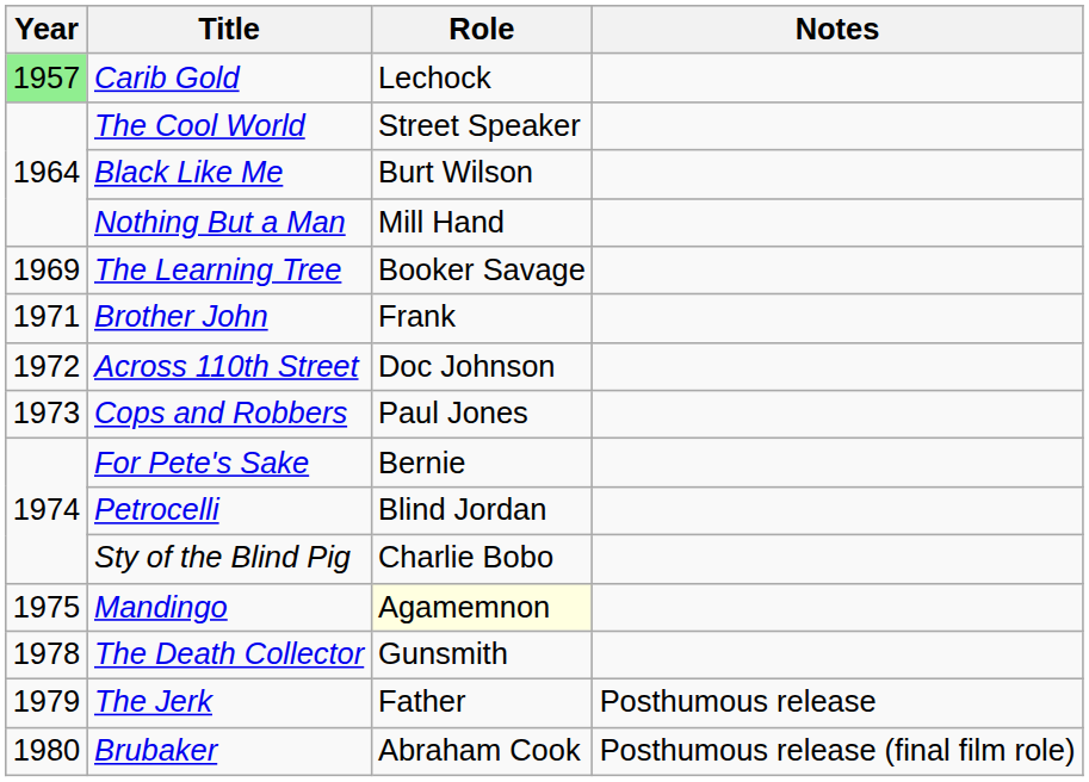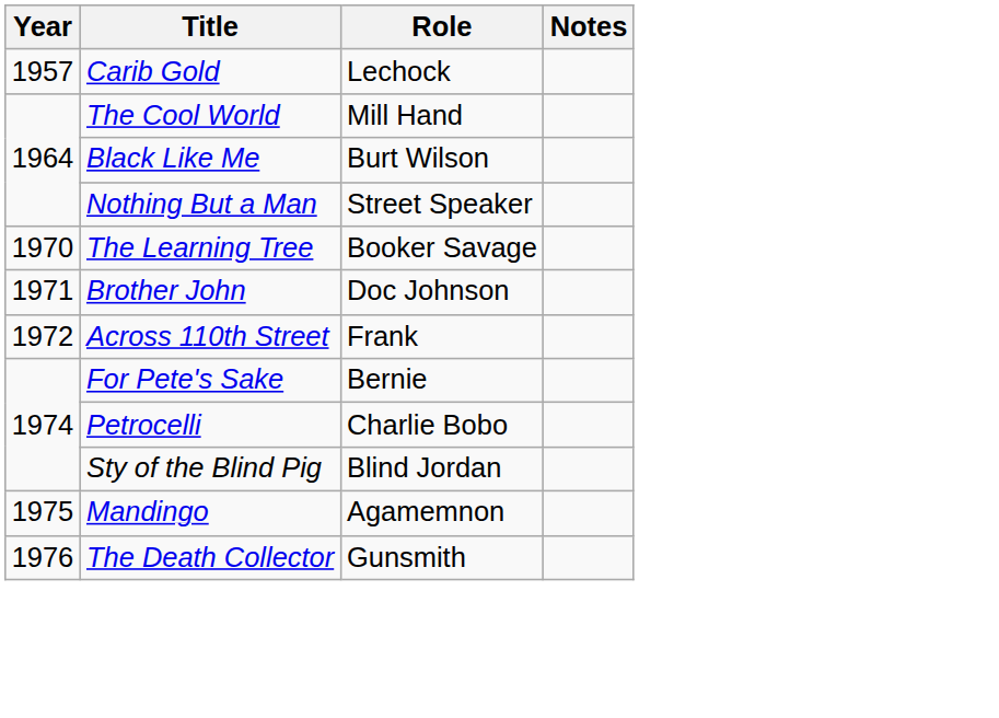Carib Gold | Year: lightgreen background -> no background
The Cool World | Role: Street Speaker -> Mill Hand
Nothing But a Man | Role: Mill Hand -> Street Speaker
The Learning Tree | Year: 1969 -> 1970
Brother John | Role: Frank -> Doc Johnson
Across 110th Street | Role: Doc Johnson -> Frank
- row: 1973 | Cops and Robbers | Paul Jones
Petrocelli | Role: Blind Jordan -> Charlie Bobo
Sty of the Blind Pig | Role: Charlie Bobo -> Blind Jordan
Mandingo | Role: lightyellow background -> no background
The Death Collector | Year: 1978 -> 1976
- row: 1979 | The Jerk | Father | Posthumous release
- row: 1980 | Brubaker | Abraham Cook | Posthumous release (final film role)
